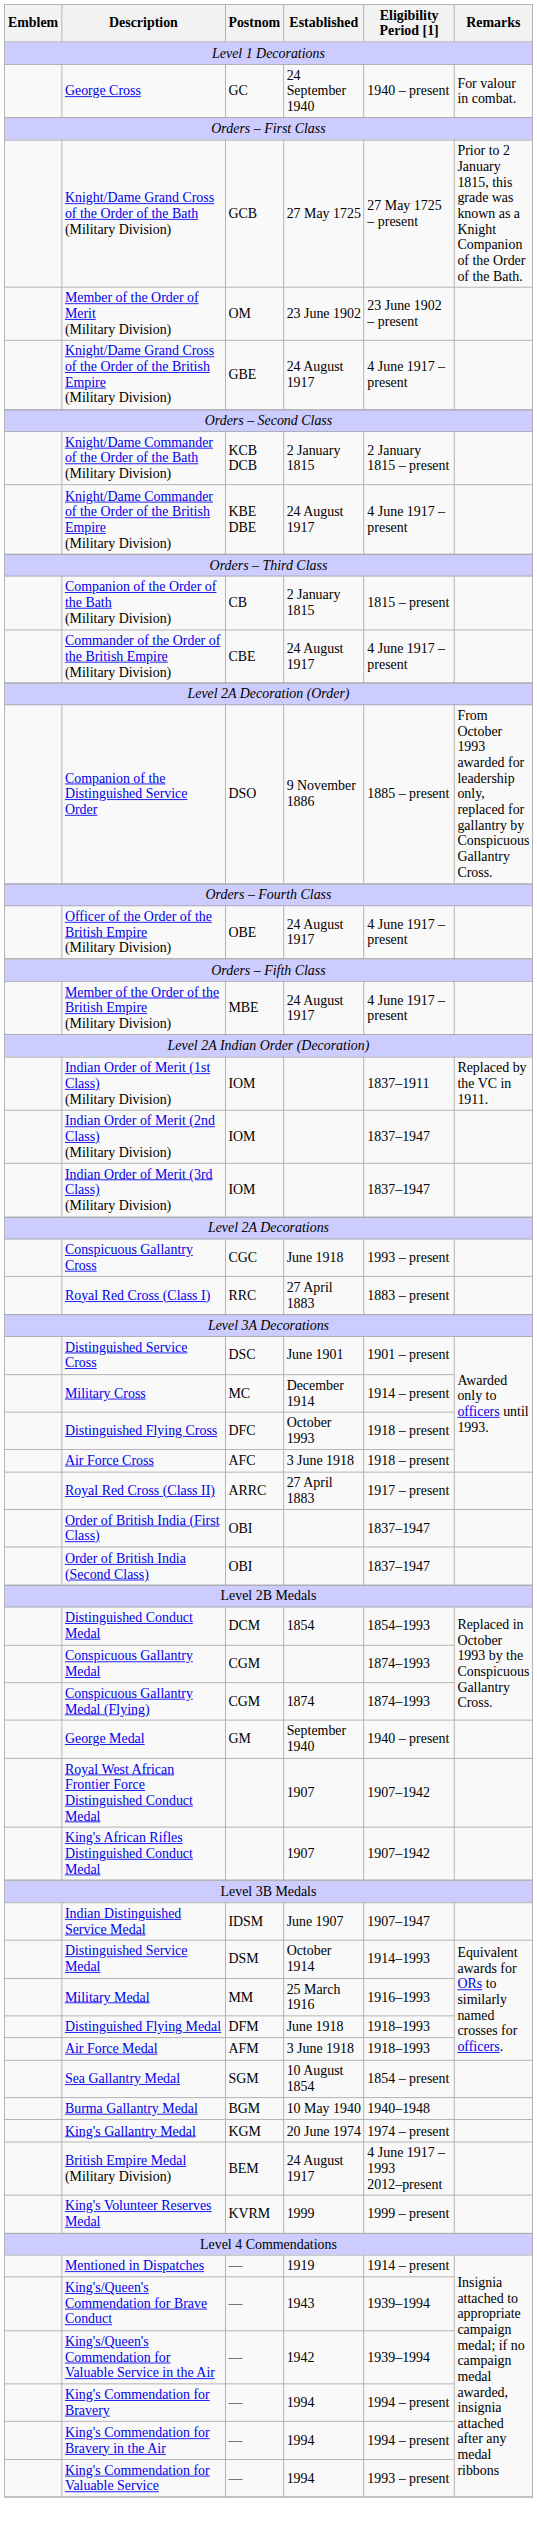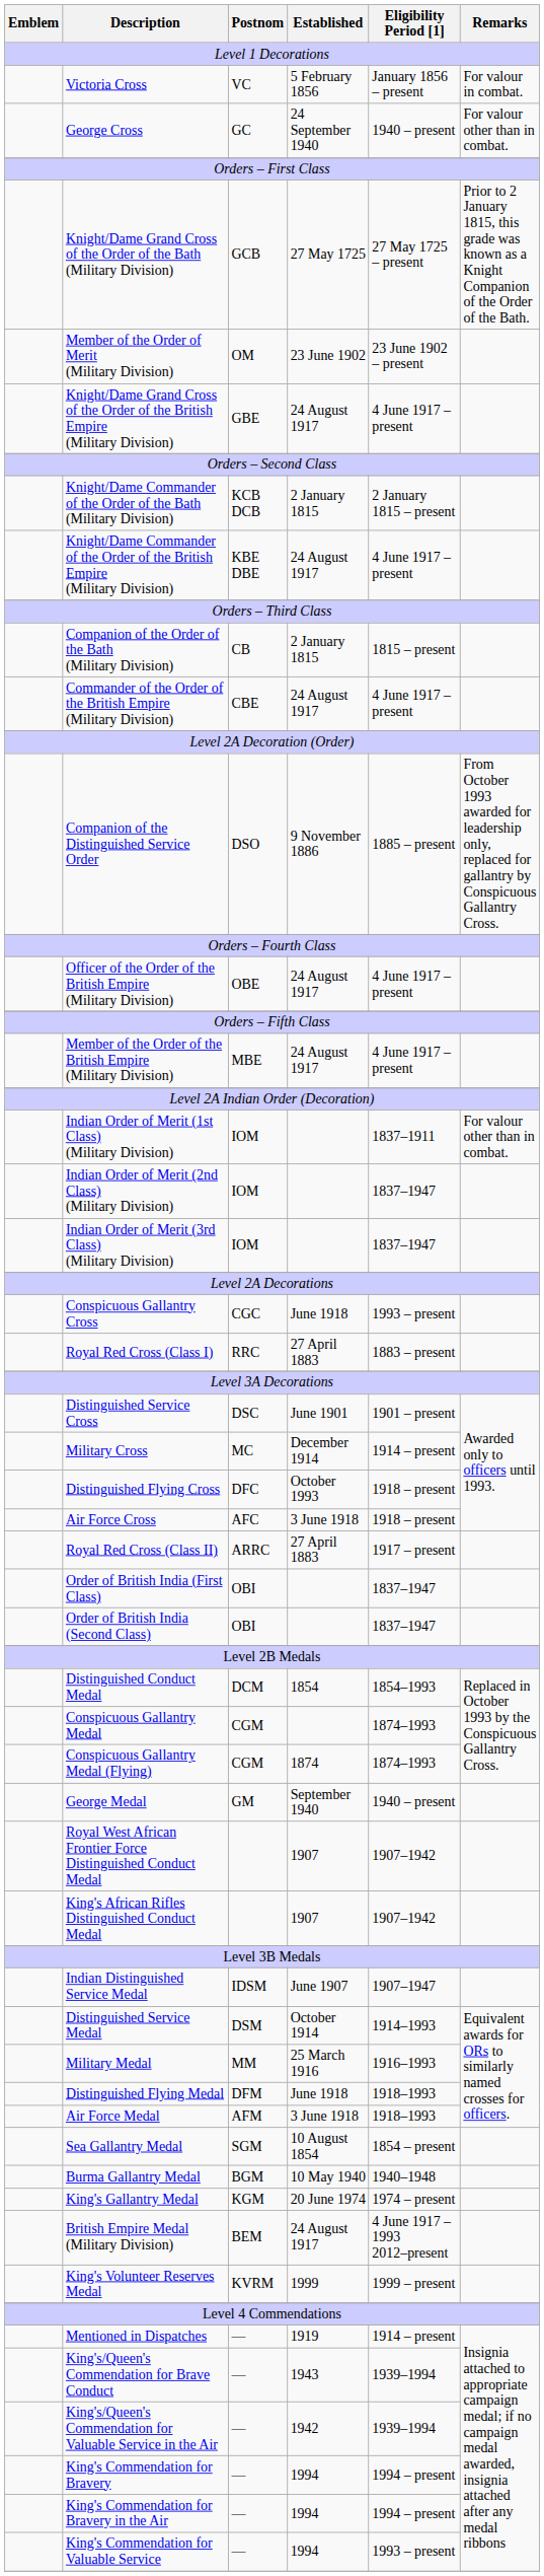+ row: Victoria Cross | VC | 5 February 1856 | January 1856 – present | For valour in combat.
George Cross | Remarks: For valour in combat. -> For valour other than in combat.
Indian Order of Merit (1st Class) (Military Division) | Remarks: Replaced by the VC in 1911. -> For valour other than in combat.
